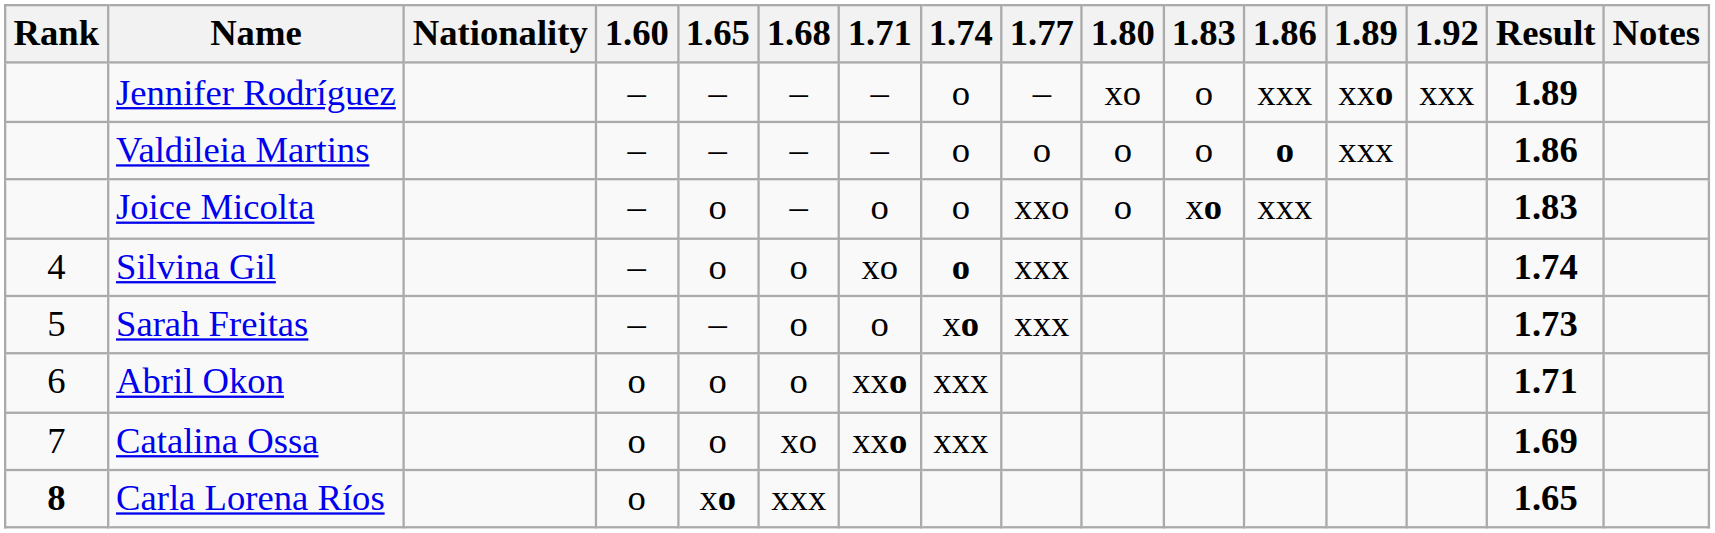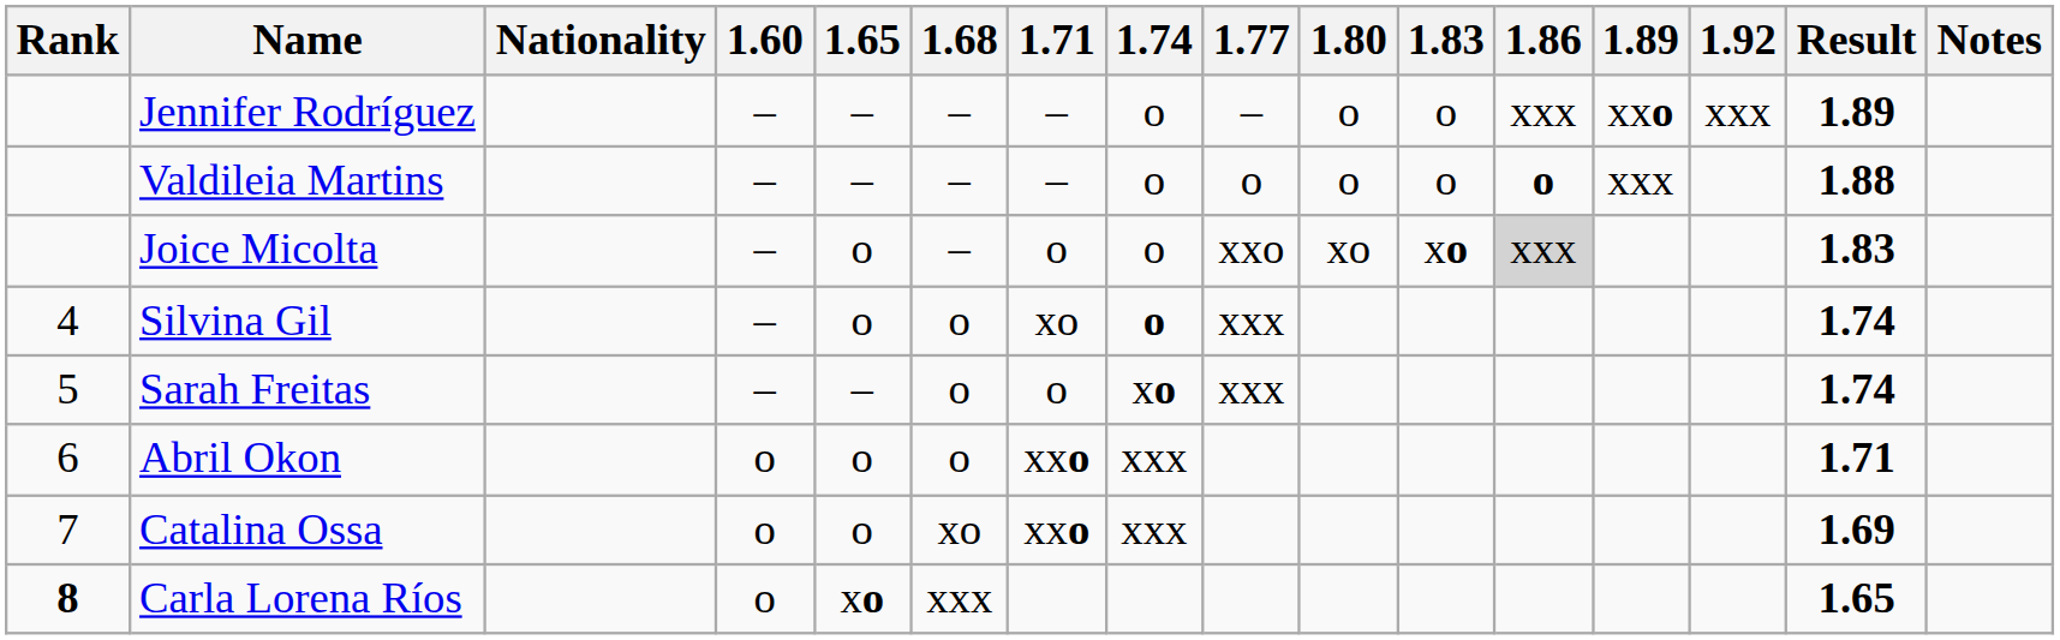Jennifer Rodríguez | 1.80: xo -> o
Valdileia Martins | Result: 1.86 -> 1.88
Joice Micolta | 1.80: o -> xo
Joice Micolta | 1.86: no background -> lightgrey background
Sarah Freitas | Result: 1.73 -> 1.74
